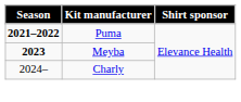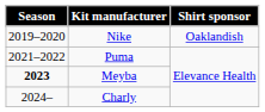+ row: 2019–2020 | Nike | Oaklandish
Puma | Season: bold -> normal
